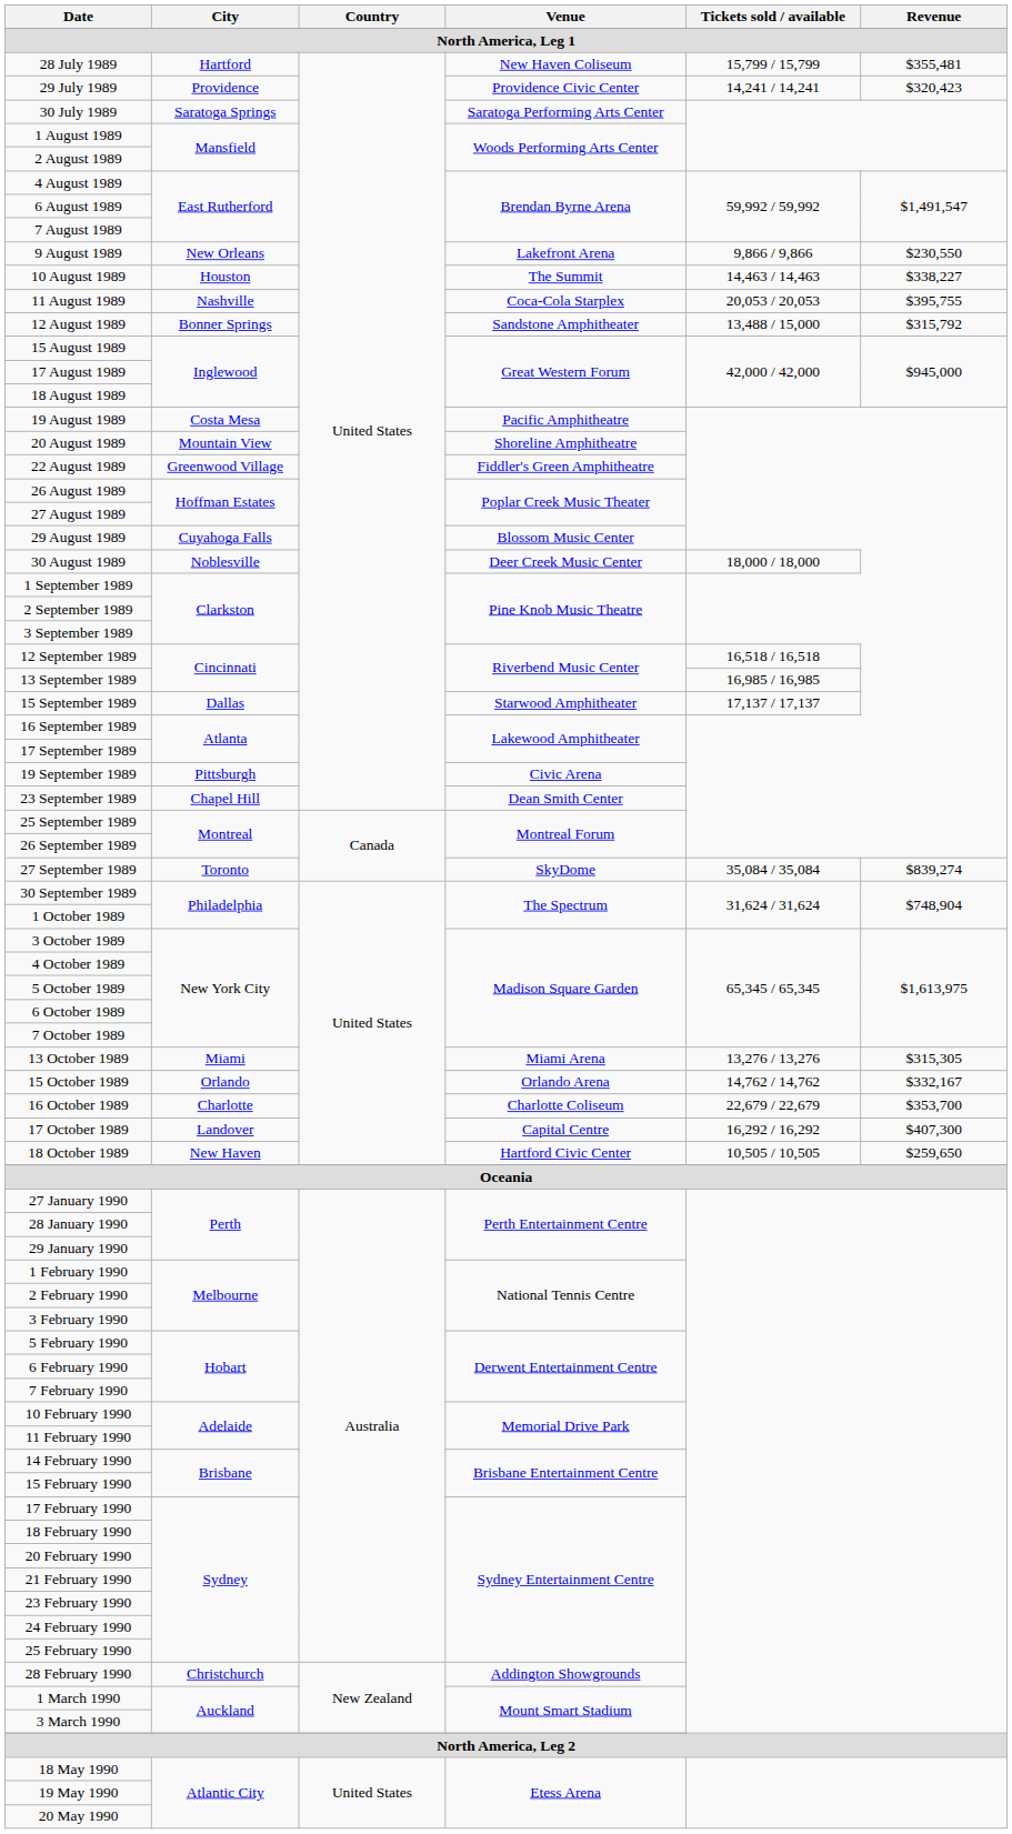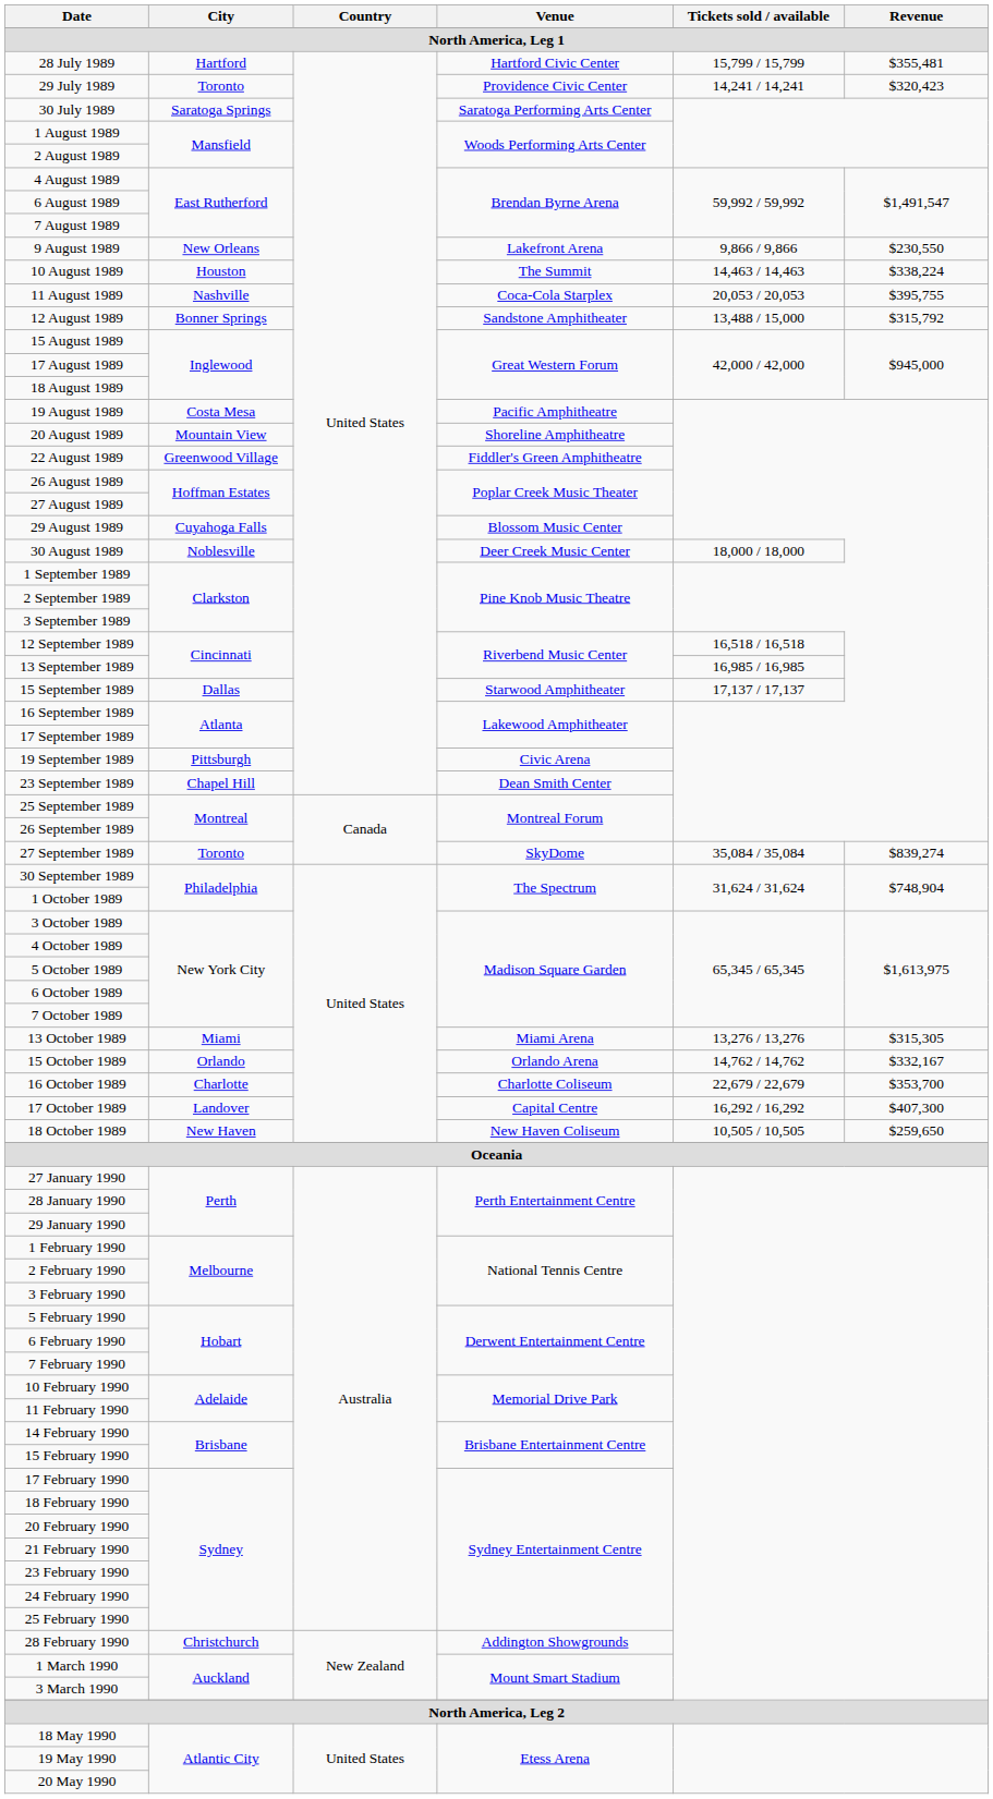28 July 1989 | Venue: New Haven Coliseum -> Hartford Civic Center
29 July 1989 | City: Providence -> Toronto
10 August 1989 | Revenue: $338,227 -> $338,224
18 October 1989 | Venue: Hartford Civic Center -> New Haven Coliseum
